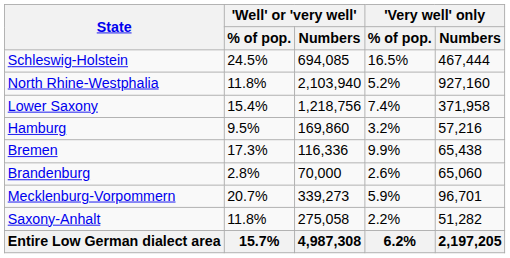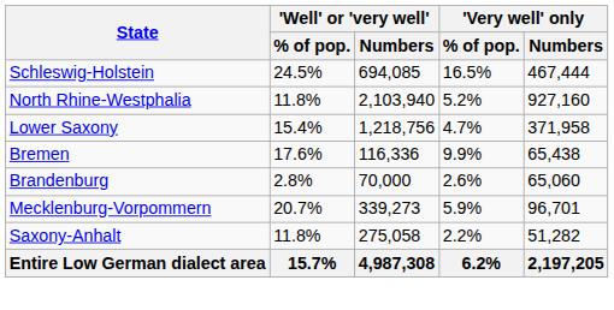Lower Saxony | 'Very well' only / % of pop.: 7.4% -> 4.7%
- row: Hamburg | 9.5% | 169,860 | 3.2% | 57,216
Bremen | 'Well' or 'very well' / % of pop.: 17.3% -> 17.6%
